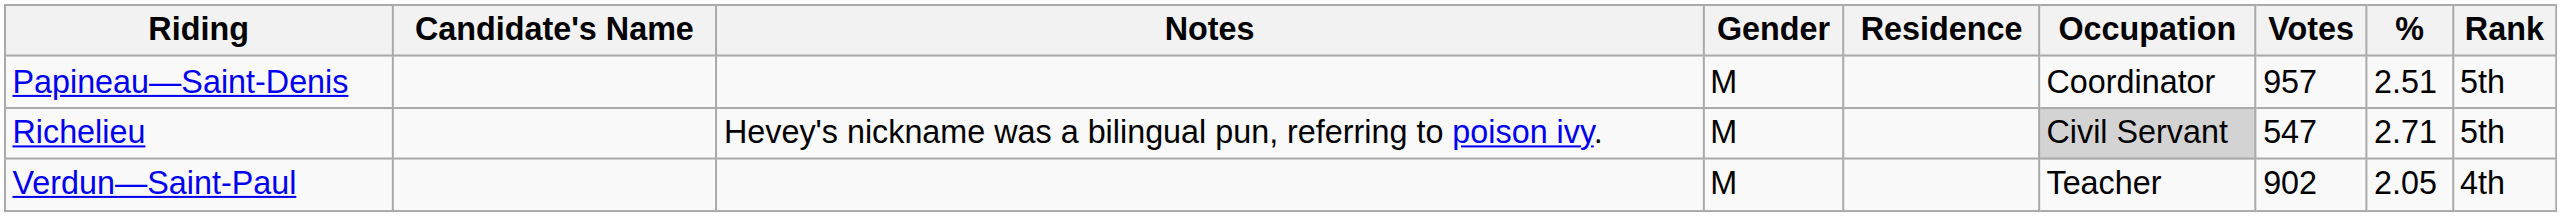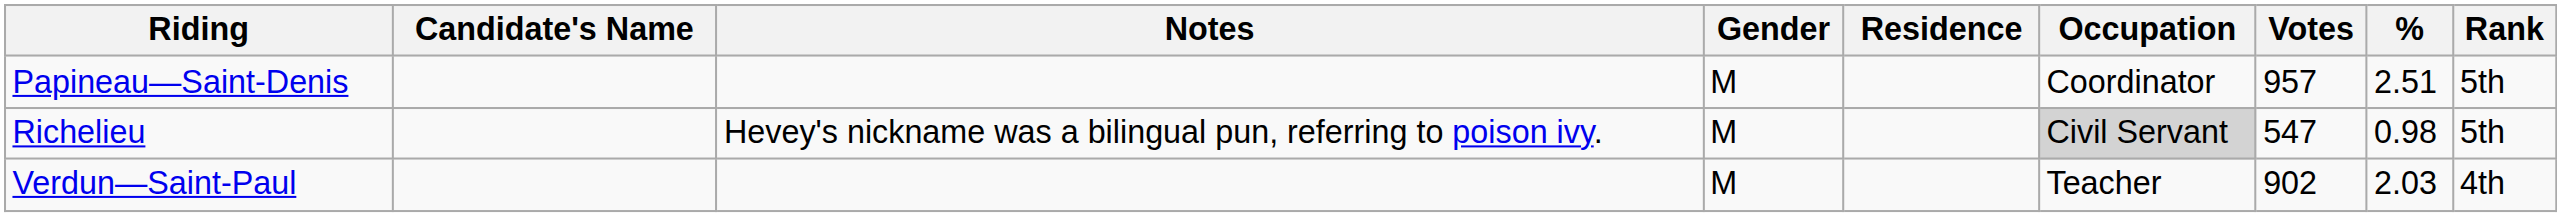Richelieu | %: 2.71 -> 0.98
Verdun—Saint-Paul | %: 2.05 -> 2.03
